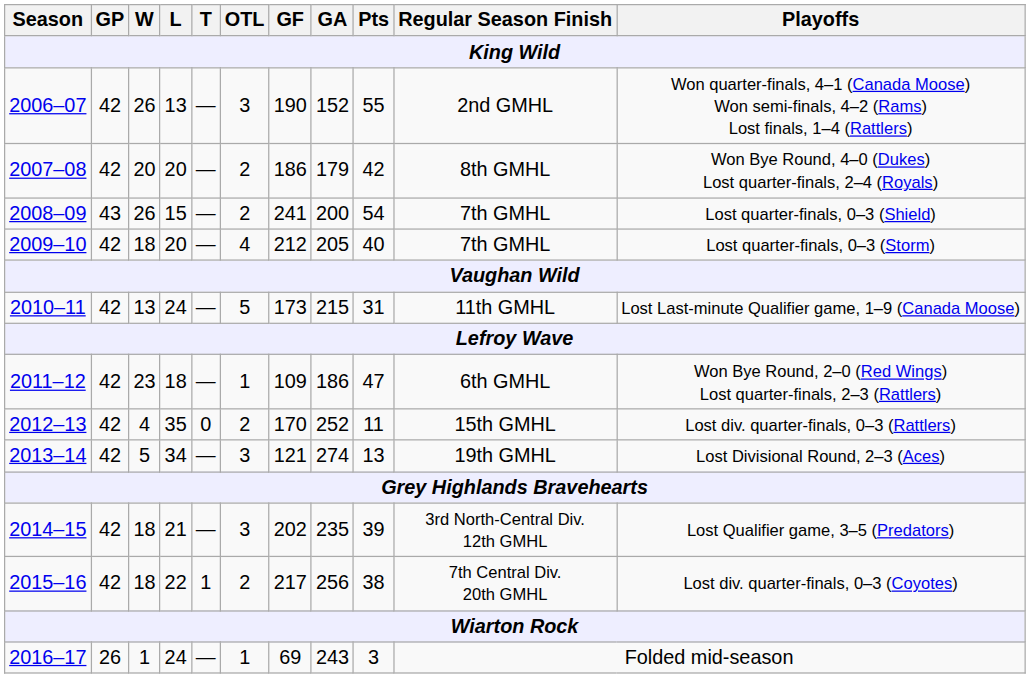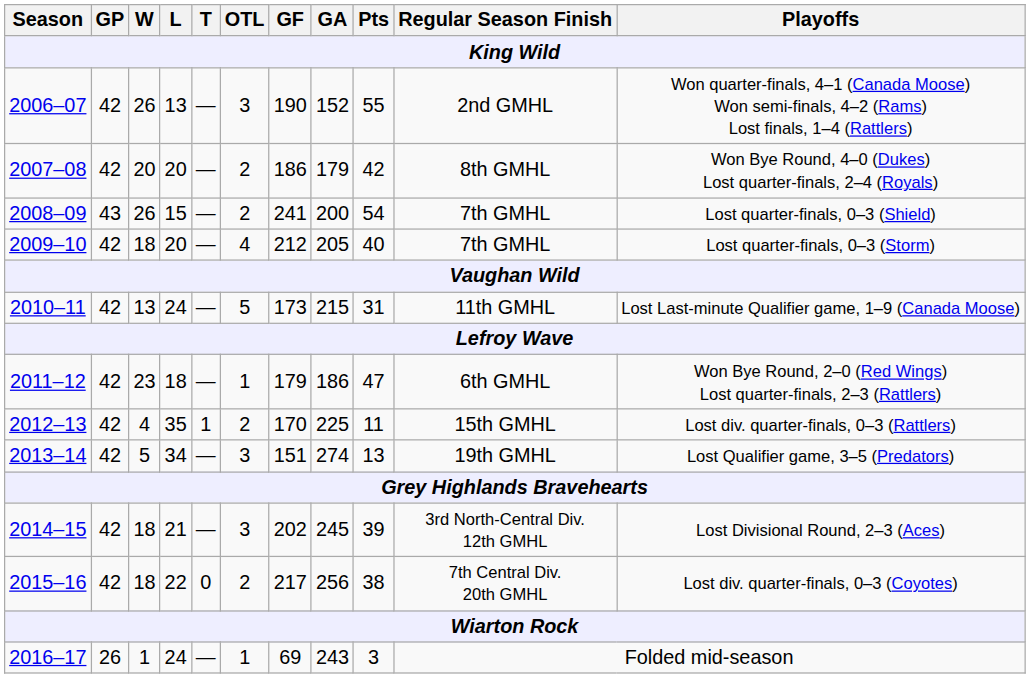2011–12 | GF: 109 -> 179
2012–13 | T: 0 -> 1
2012–13 | GA: 252 -> 225
2013–14 | GF: 121 -> 151
2013–14 | Playoffs: Lost Divisional Round, 2–3 (Aces) -> Lost Qualifier game, 3–5 (Predators)
2014–15 | GA: 235 -> 245
2014–15 | Playoffs: Lost Qualifier game, 3–5 (Predators) -> Lost Divisional Round, 2–3 (Aces)
2015–16 | T: 1 -> 0
